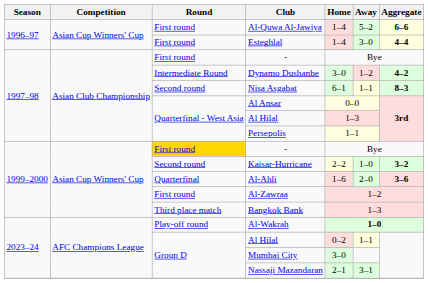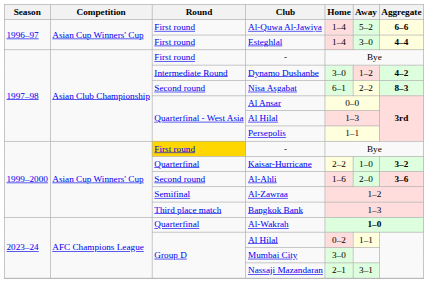Nisa Aşgabat | Away: 1–1 -> 2–2
Kaisar-Hurricane | Round: Second round -> Quarterfinal
Al-Ahli | Round: Quarterfinal -> Second round
Al-Zawraa | Round: First round -> Semifinal
Al-Wakrah | Round: Play-off round -> Quarterfinal
